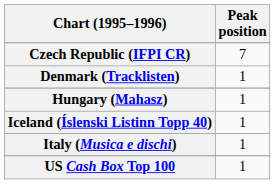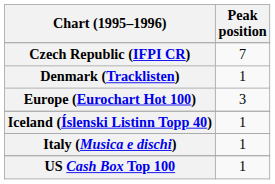+ row: Europe (Eurochart Hot 100) | 3
- row: Hungary (Mahasz) | 1
